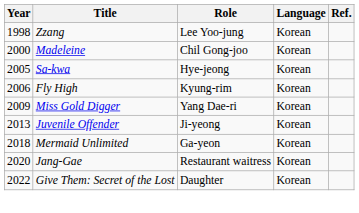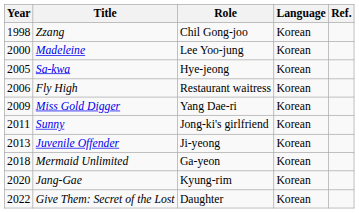Zzang | Role: Lee Yoo-jung -> Chil Gong-joo
Madeleine | Role: Chil Gong-joo -> Lee Yoo-jung
Fly High | Role: Kyung-rim -> Restaurant waitress
+ row: 2011 | Sunny | Jong-ki's girlfriend | Korean
Jang-Gae | Role: Restaurant waitress -> Kyung-rim
